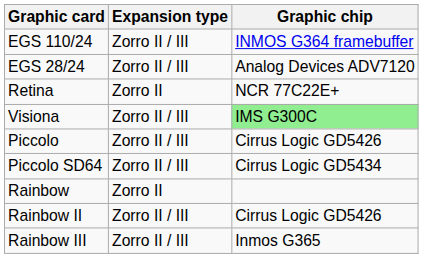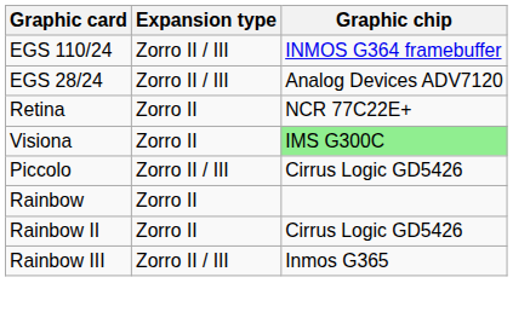Visiona | Expansion type: Zorro II / III -> Zorro II
- row: Piccolo SD64 | Zorro II / III | Cirrus Logic GD5434
Rainbow II | Expansion type: Zorro II / III -> Zorro II
